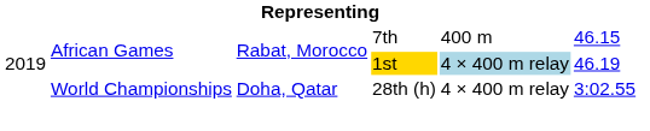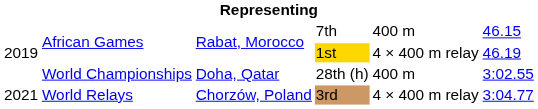1st | column 5: lightblue background -> no background
28th (h) | column 5: 4 × 400 m relay -> 400 m
+ row: 2021 | World Relays | Chorzów, Poland | 3rd | 4 × 400 m relay | 3:04.77
